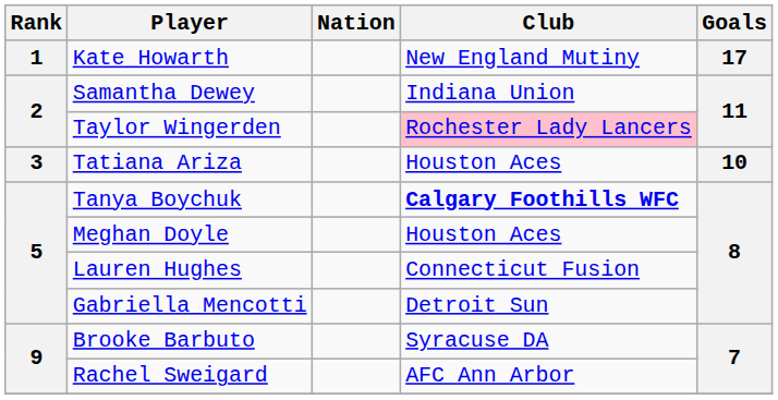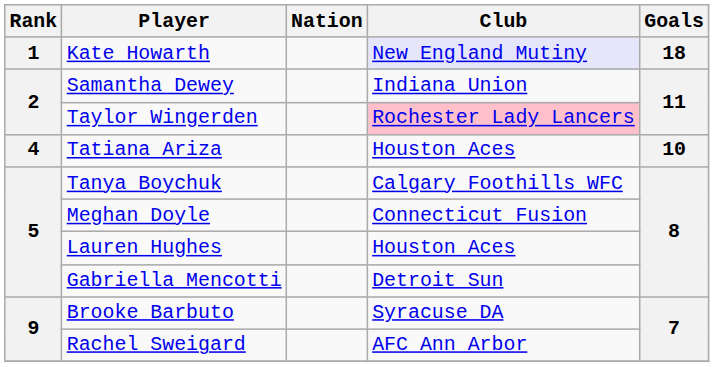Kate Howarth | Club: no background -> lavender background
Kate Howarth | Goals: 17 -> 18
Tatiana Ariza | Rank: 3 -> 4
Tanya Boychuk | Club: bold -> normal
Meghan Doyle | Club: Houston Aces -> Connecticut Fusion
Lauren Hughes | Club: Connecticut Fusion -> Houston Aces
